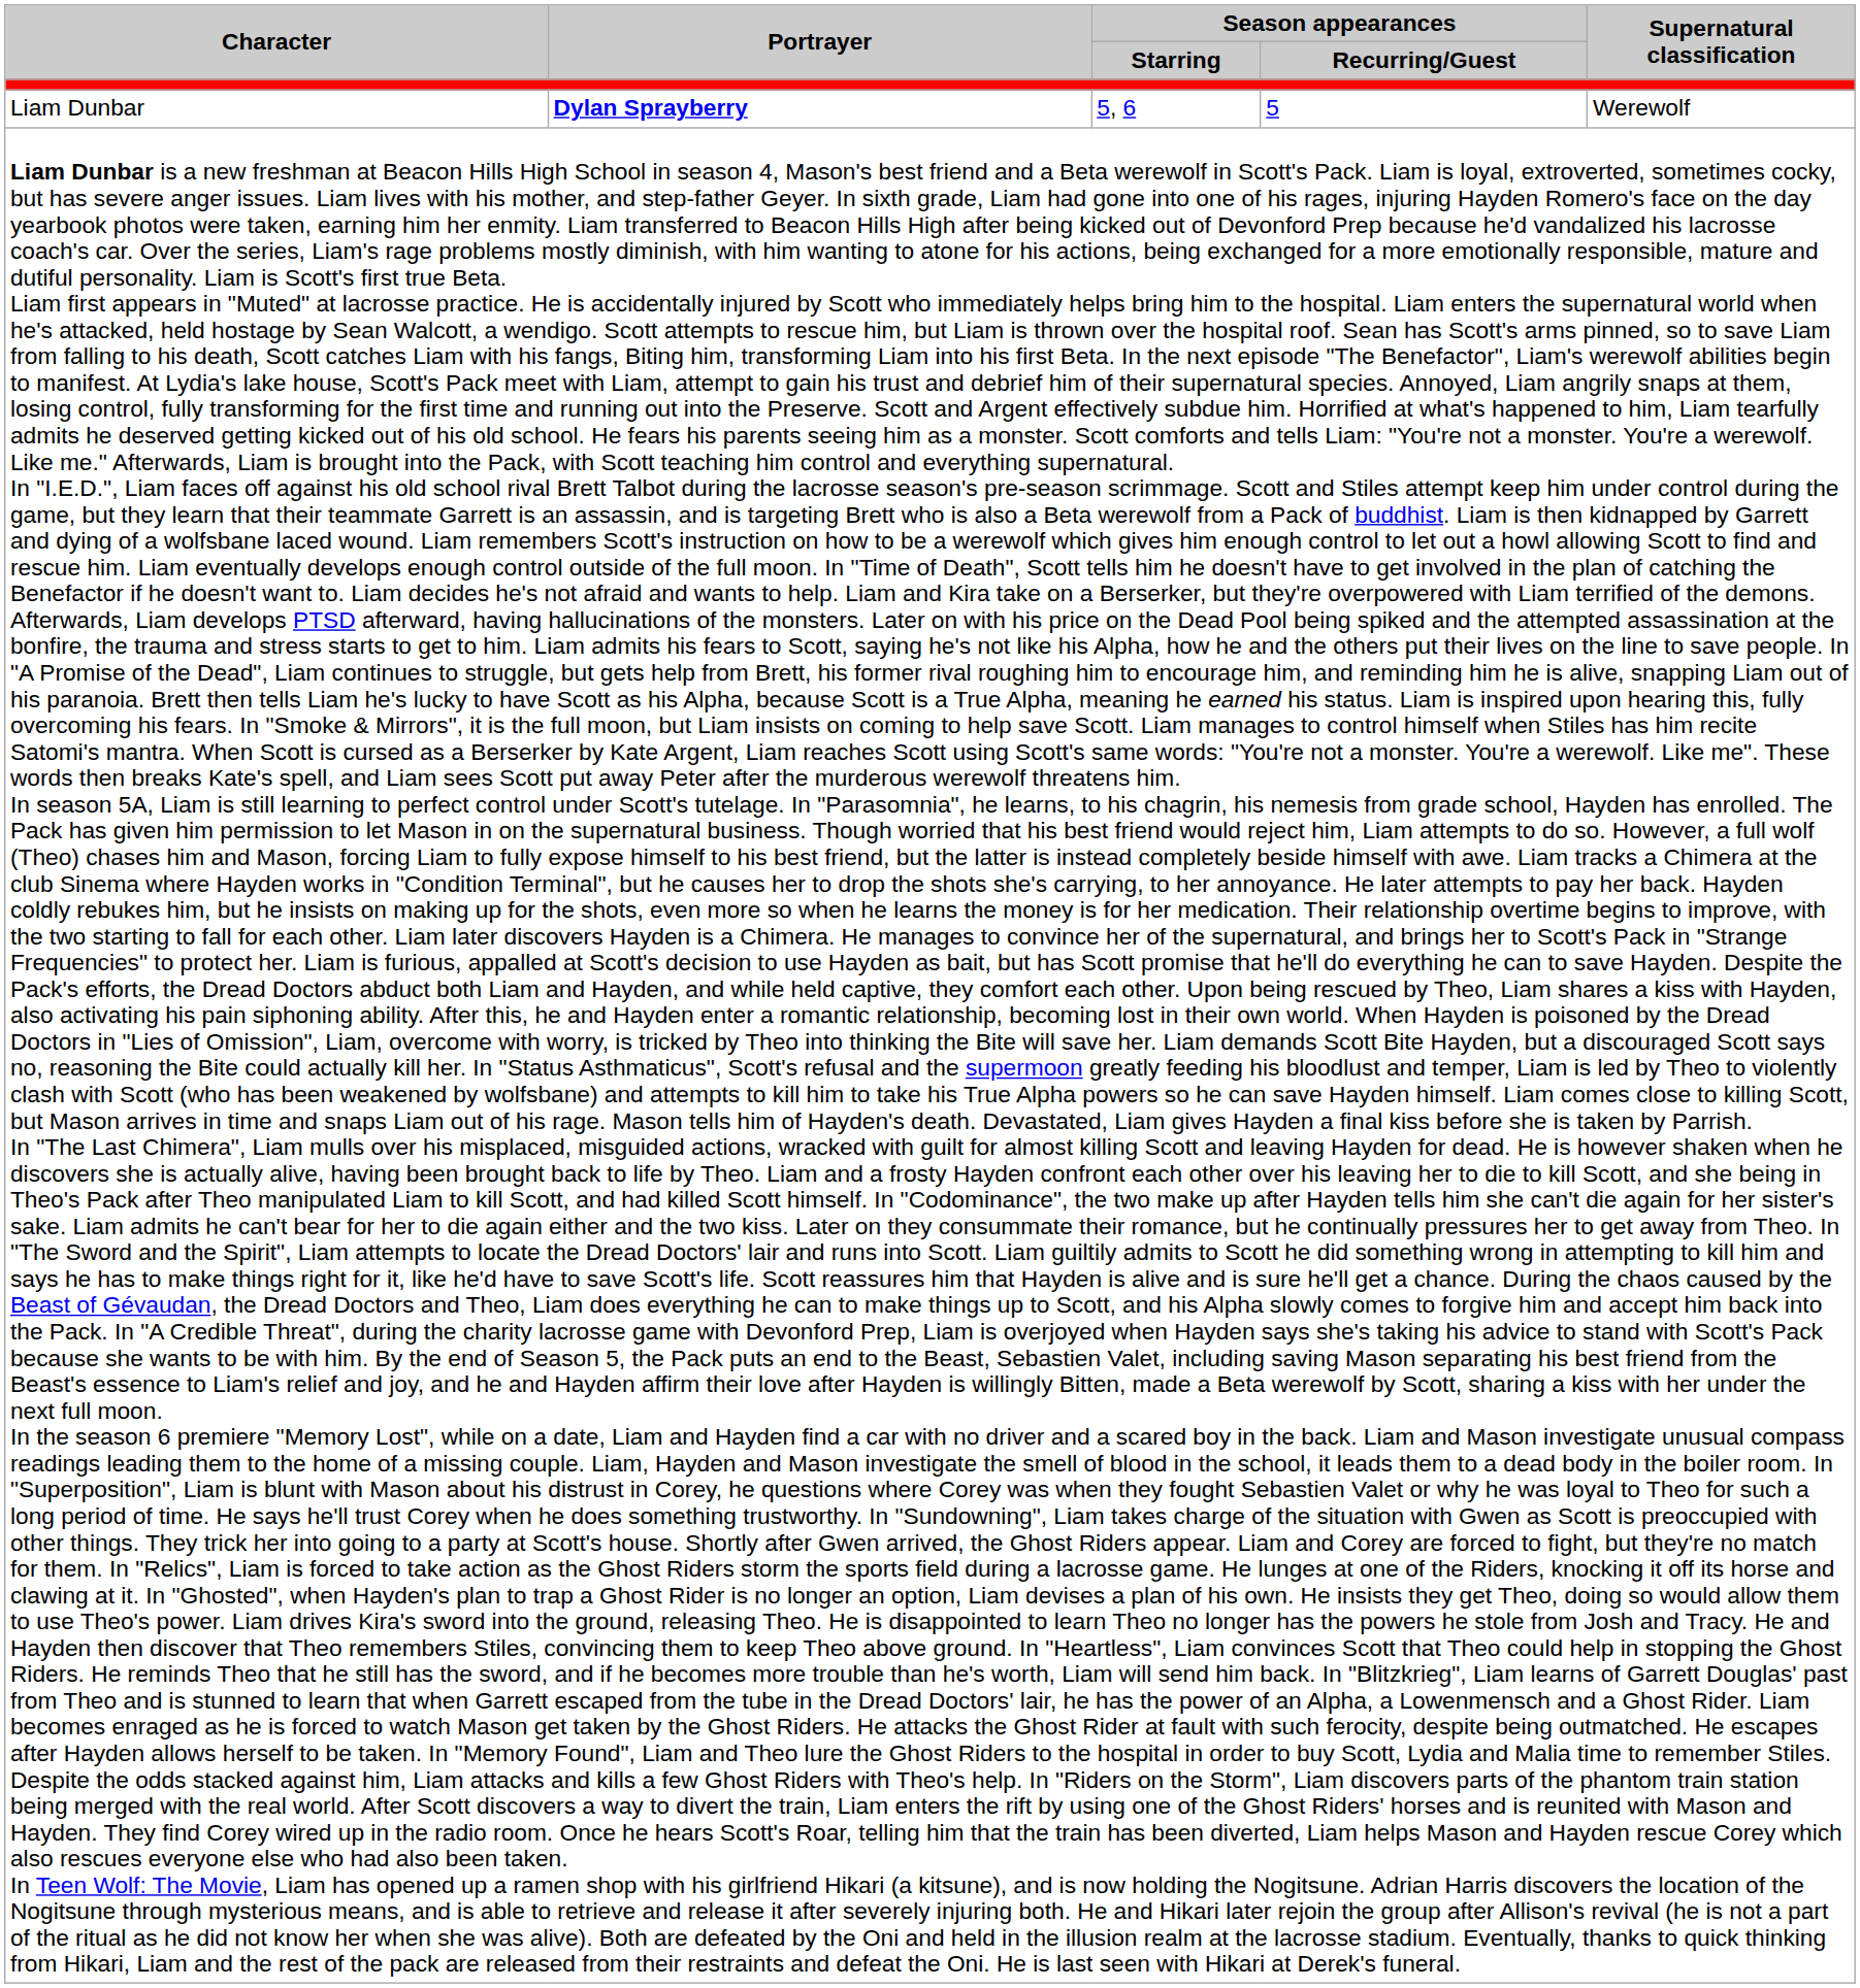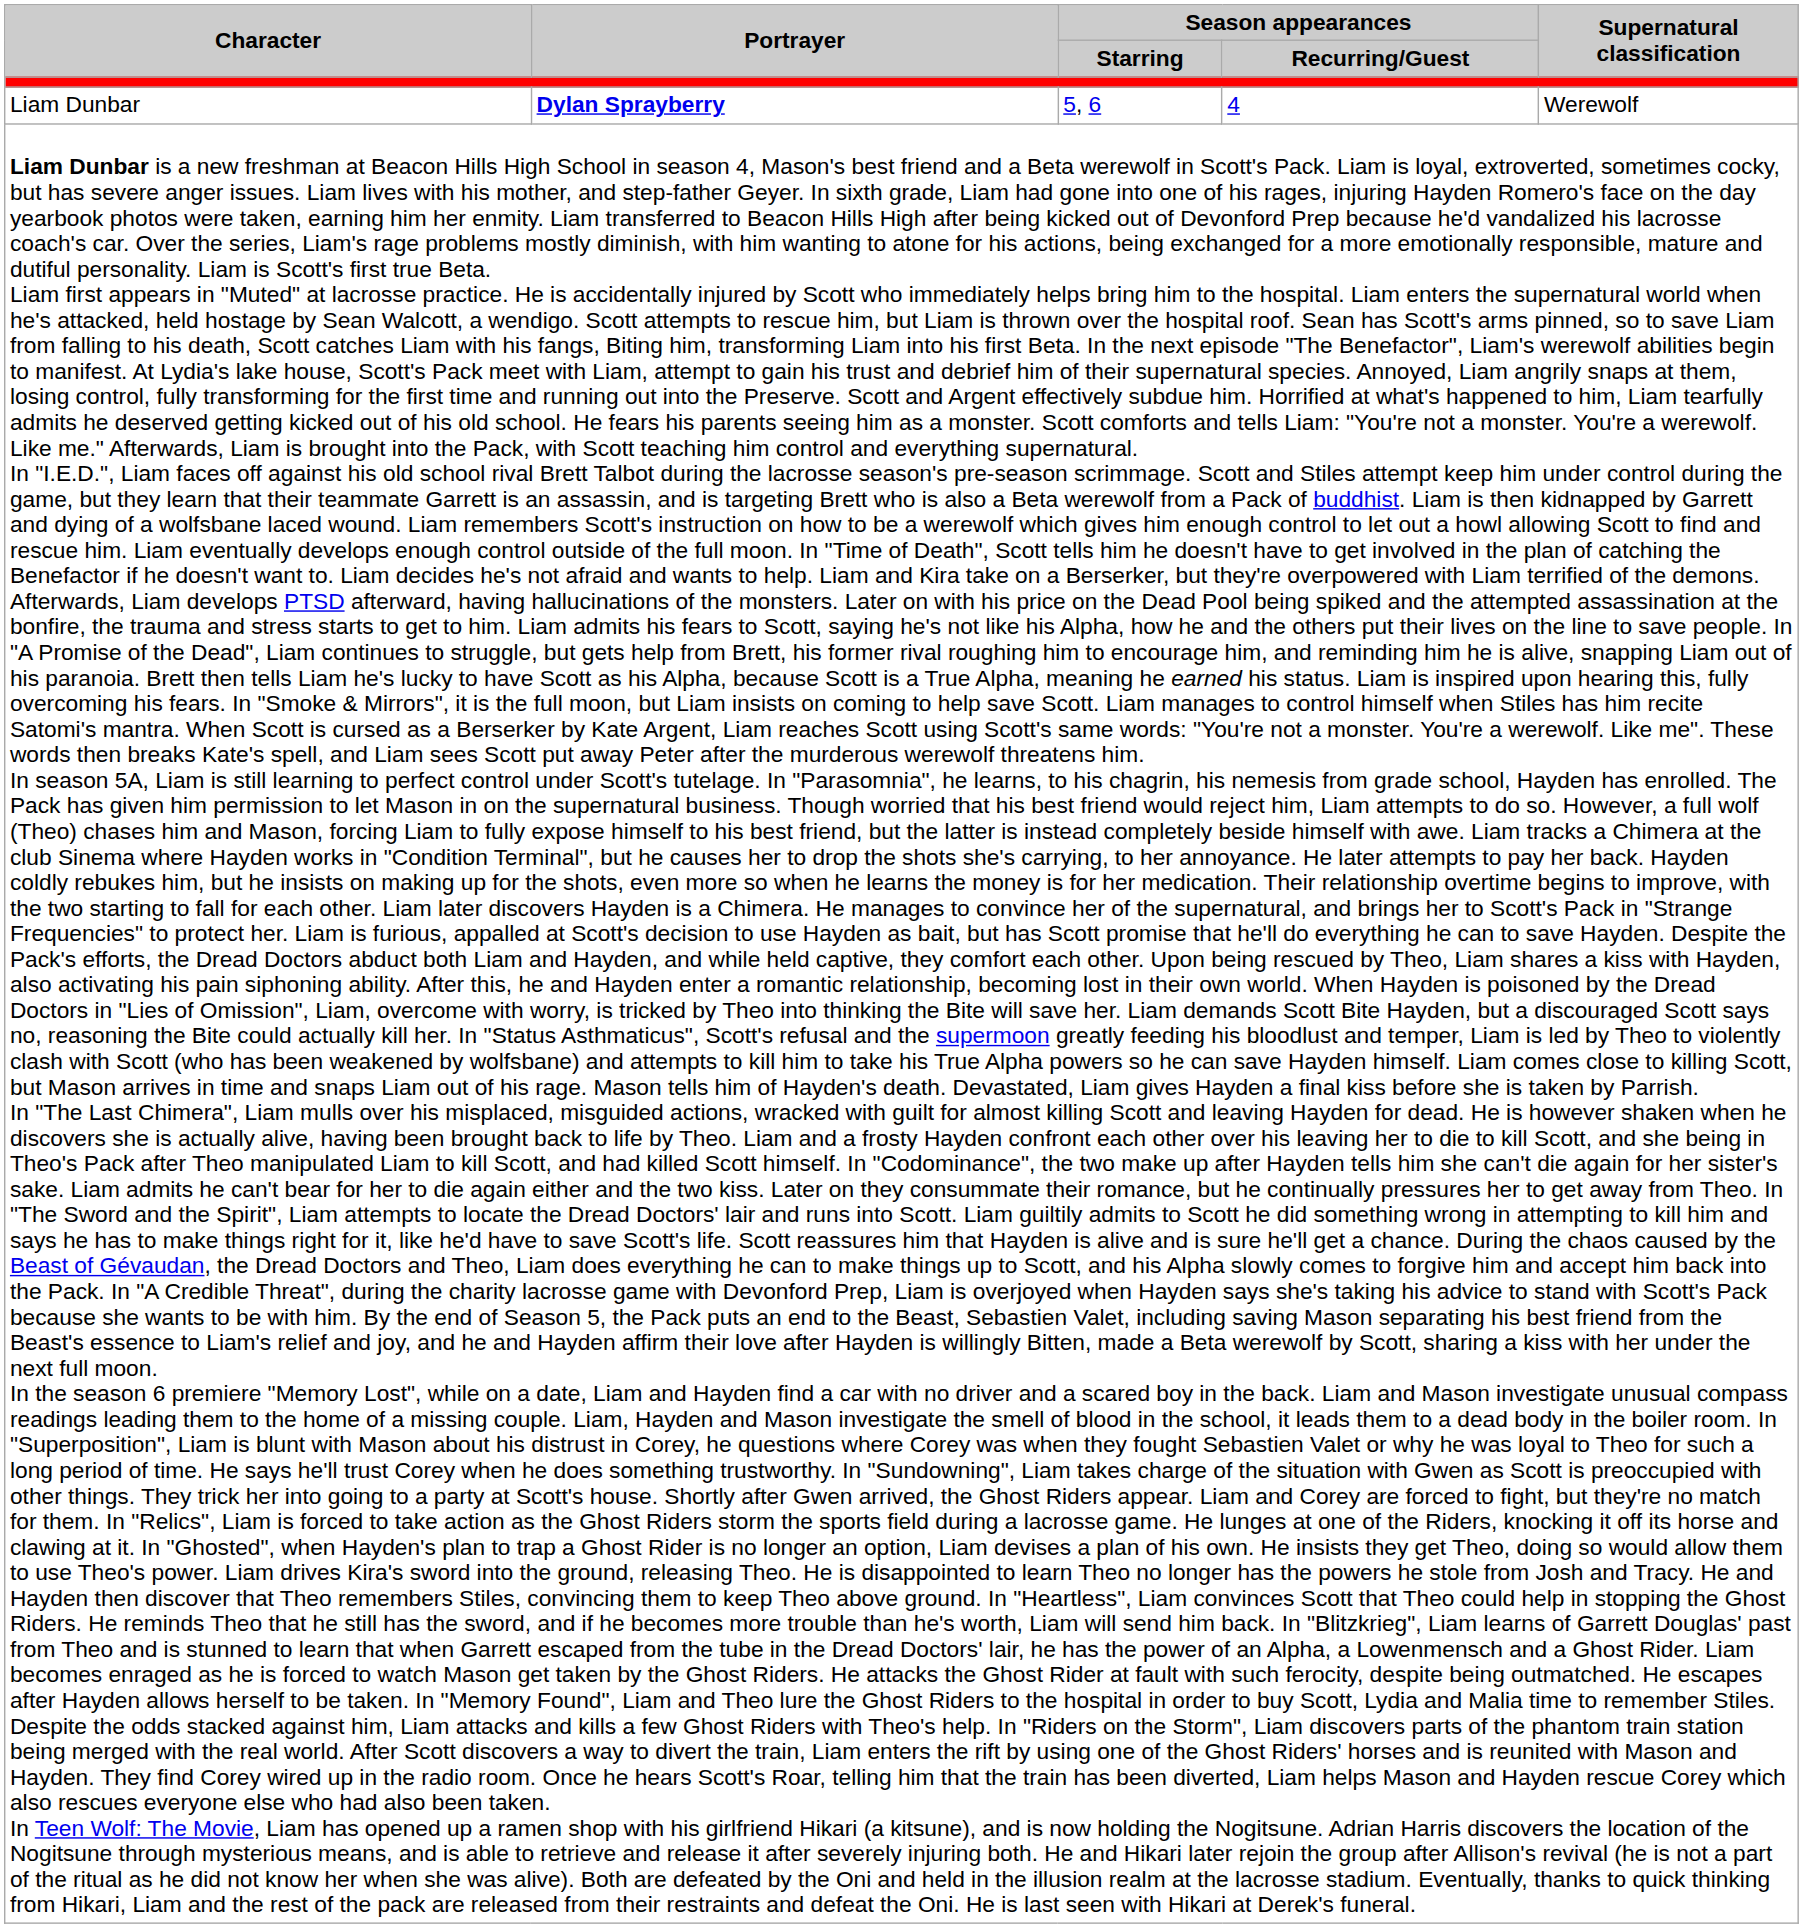Liam Dunbar | Season appearances / Recurring/Guest: 5 -> 4
